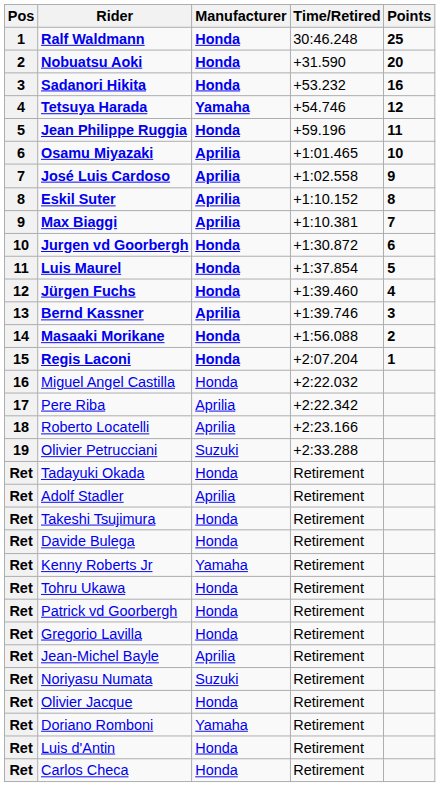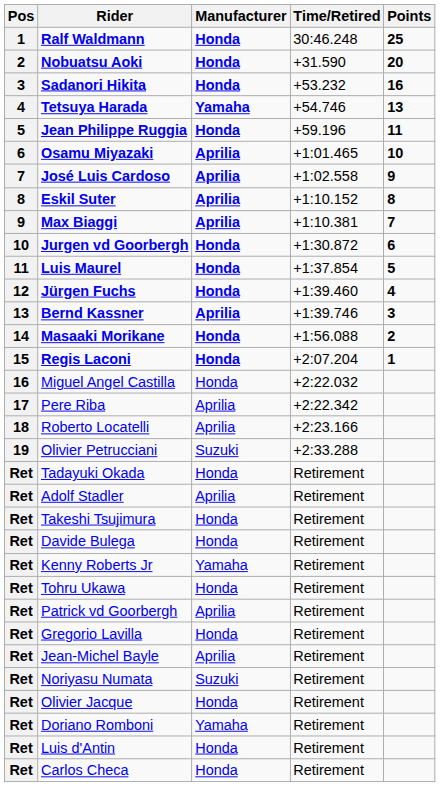Tetsuya Harada | Points: 12 -> 13
Patrick vd Goorbergh | Manufacturer: Honda -> Aprilia
